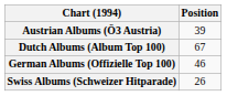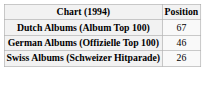- row: Austrian Albums (Ö3 Austria) | 39
